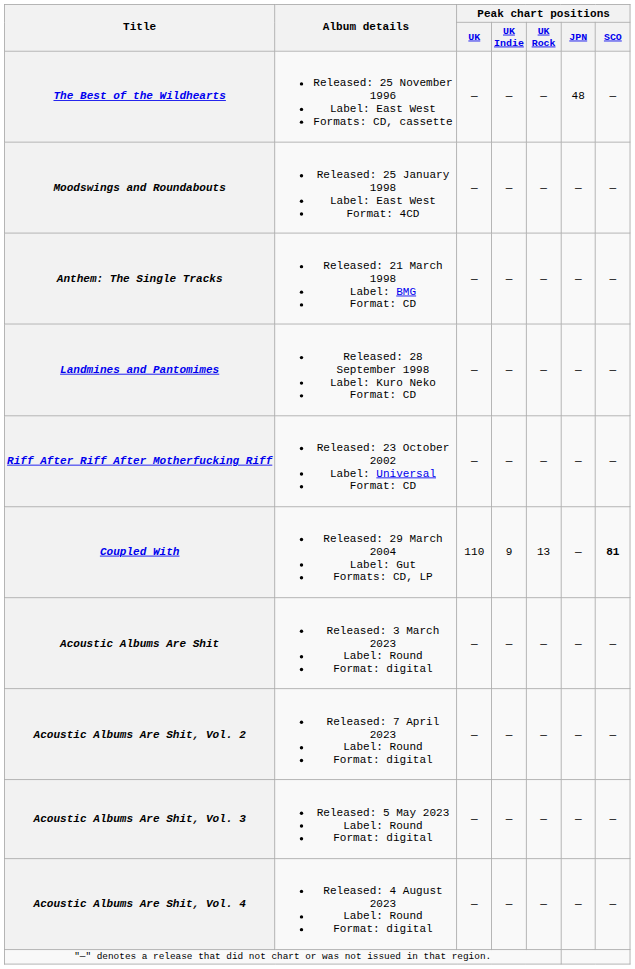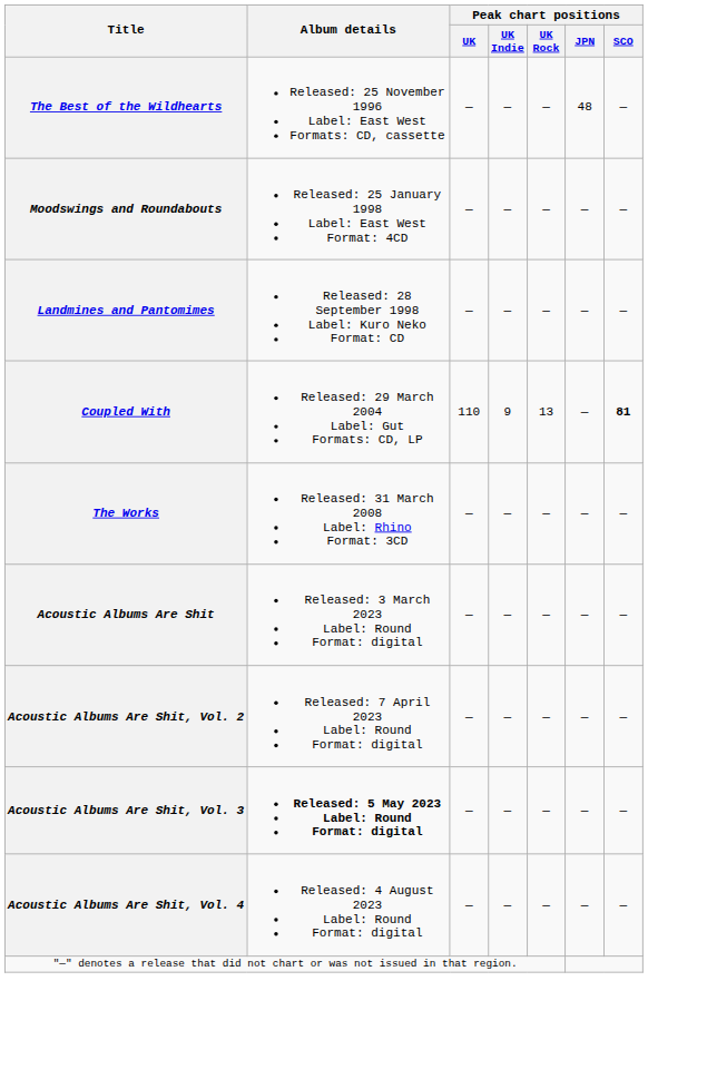- row: Anthem: The Single Tracks | Released: 21 March 1998 Label: BMG Format: CD | — | — | — | — | —
- row: Riff After Riff After Motherfucking Riff | Released: 23 October 2002 Label: Universal Format: CD | — | — | — | — | —
+ row: The Works | Released: 31 March 2008 Label: Rhino Format: 3CD | — | — | — | — | —
Acoustic Albums Are Shit, Vol. 3 | Album details: normal -> bold
